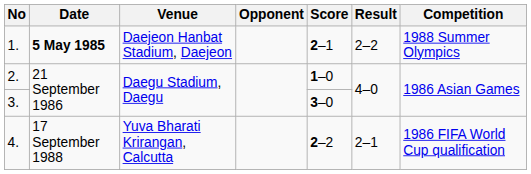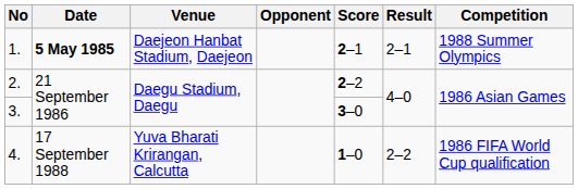1. | Result: 2–2 -> 2–1
2. | Score: 1–0 -> 2–2
4. | Score: 2–2 -> 1–0
4. | Result: 2–1 -> 2–2
